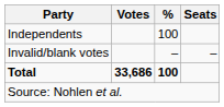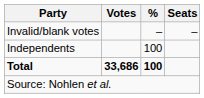rows swapped: Independents <-> Invalid/blank votes
